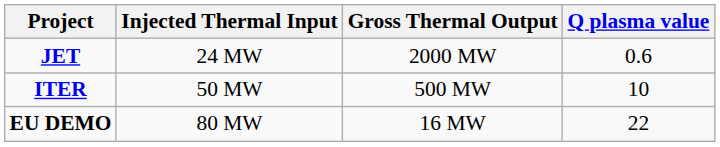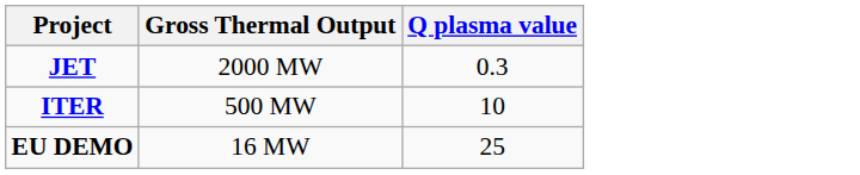- column: Injected Thermal Input | 24 MW | 50 MW | 80 MW
JET | Q plasma value: 0.6 -> 0.3
EU DEMO | Q plasma value: 22 -> 25
